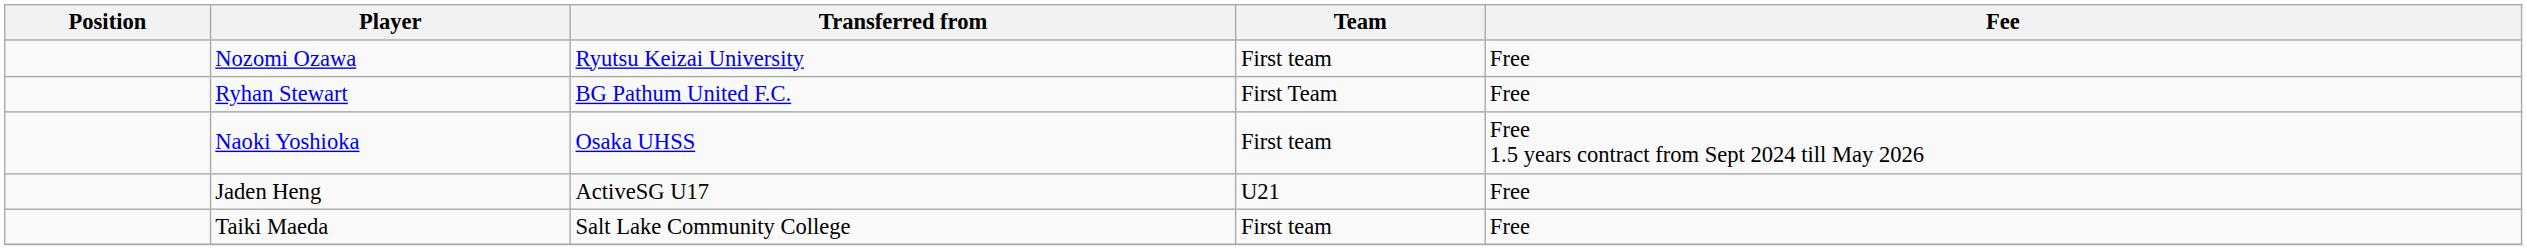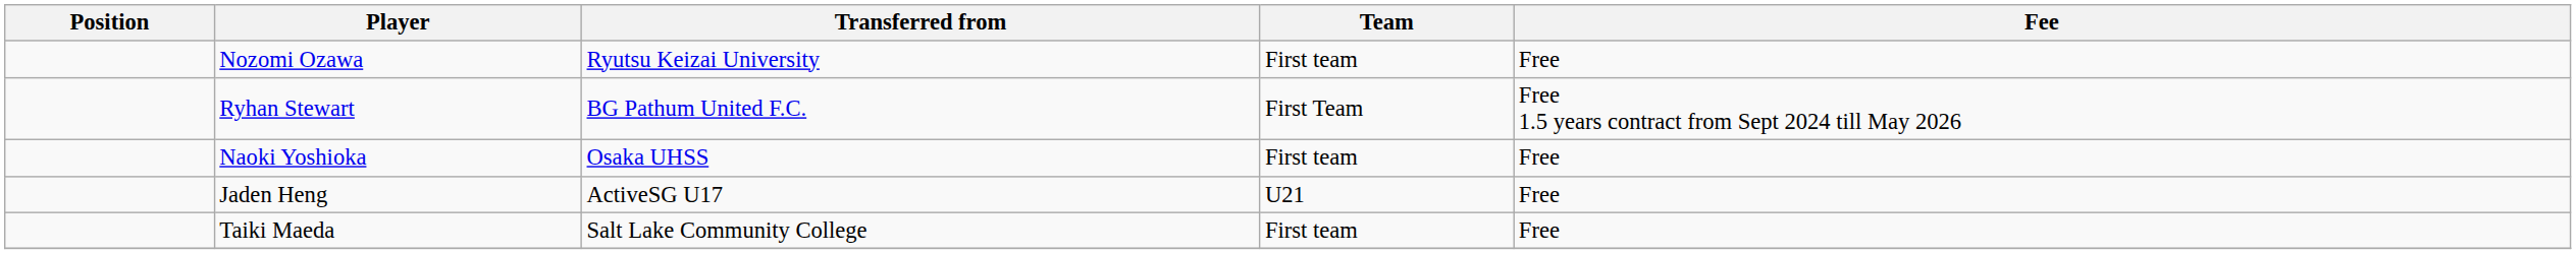Ryhan Stewart | Fee: Free -> Free 1.5 years contract from Sept 2024 till May 2026
Naoki Yoshioka | Fee: Free 1.5 years contract from Sept 2024 till May 2026 -> Free
